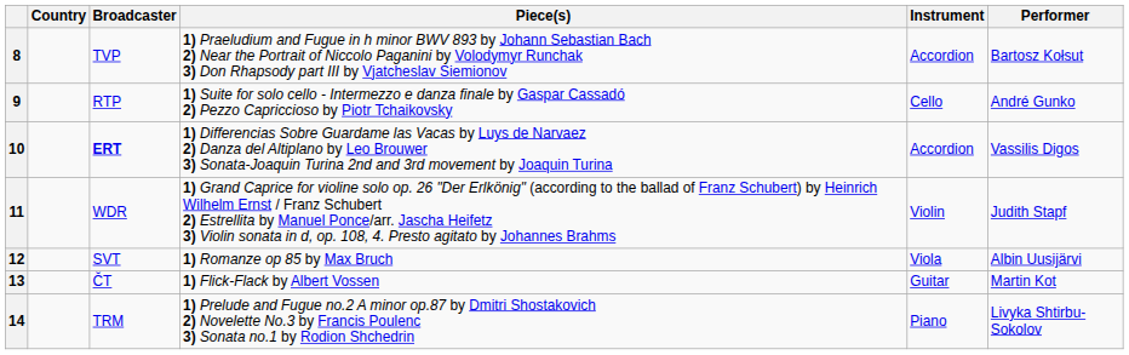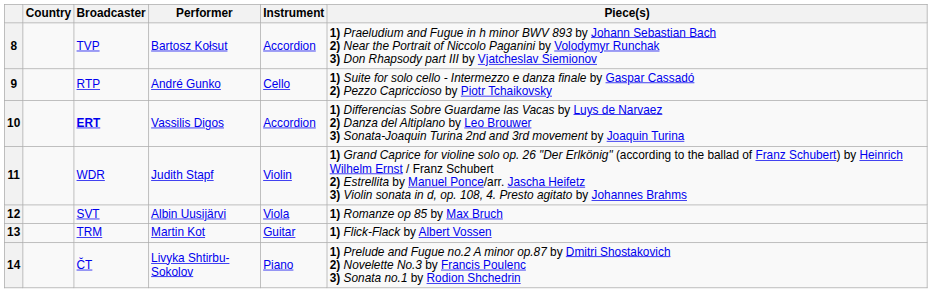columns swapped: Performer <-> Piece(s)
13 | Broadcaster: ČT -> TRM
14 | Broadcaster: TRM -> ČT
